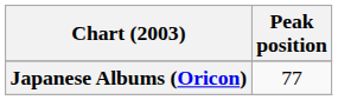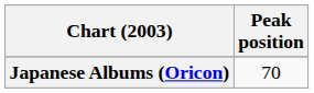Japanese Albums (Oricon) | Peak position: 77 -> 70
